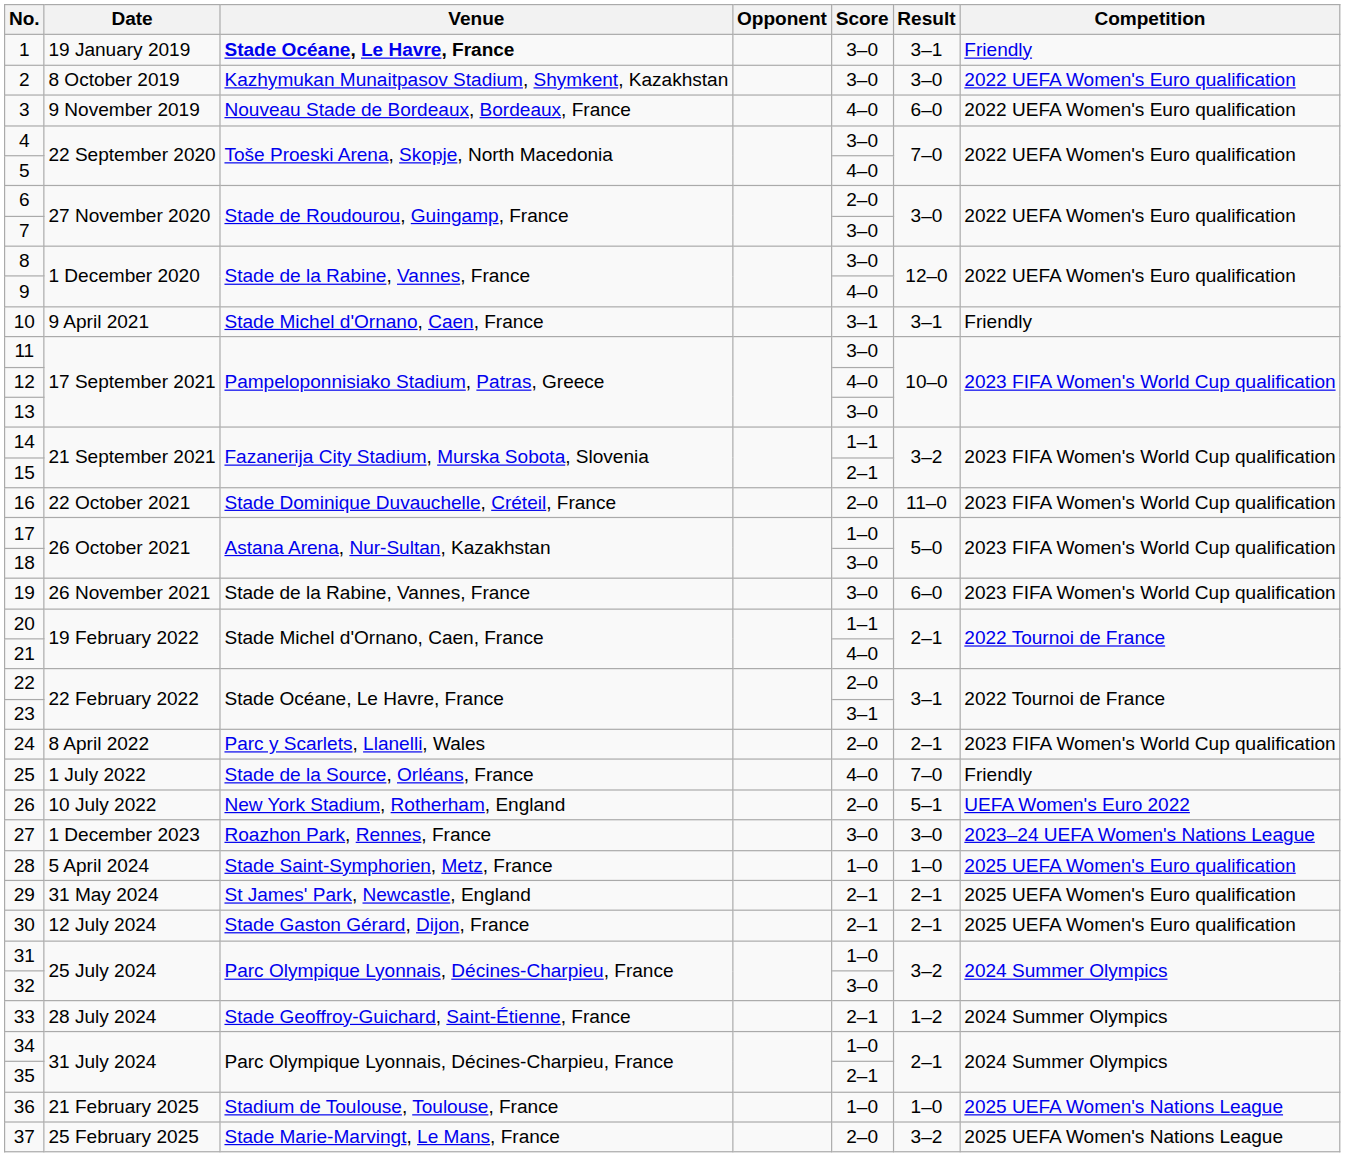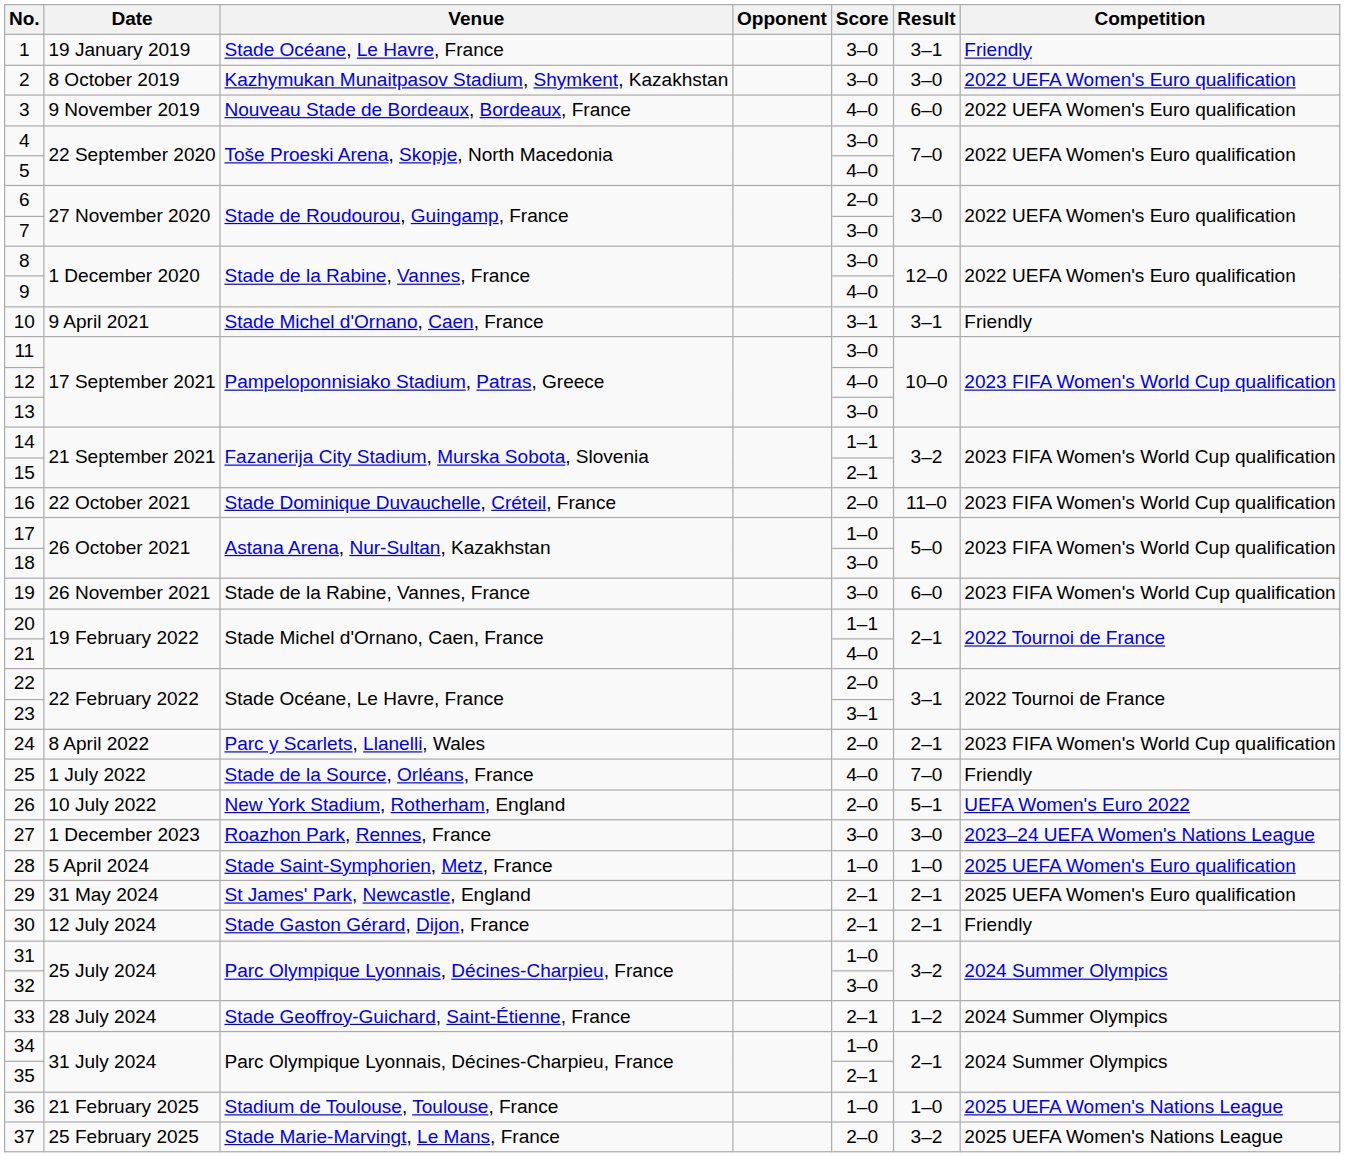1 | Venue: bold -> normal
30 | Competition: 2025 UEFA Women's Euro qualification -> Friendly
